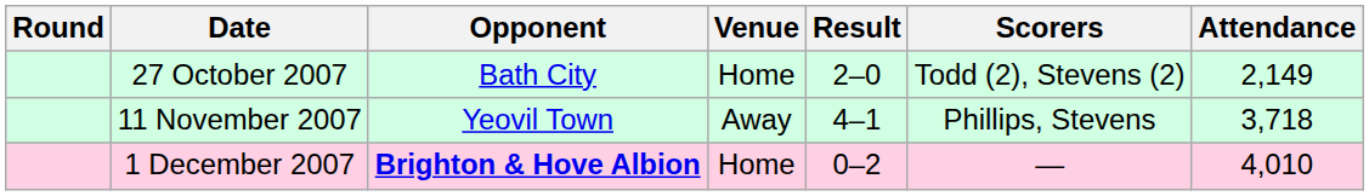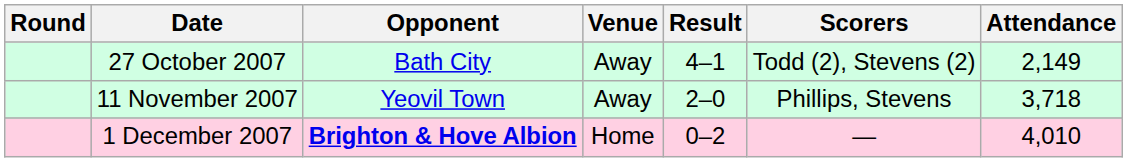27 October 2007 | Venue: Home -> Away
27 October 2007 | Result: 2–0 -> 4–1
11 November 2007 | Result: 4–1 -> 2–0
